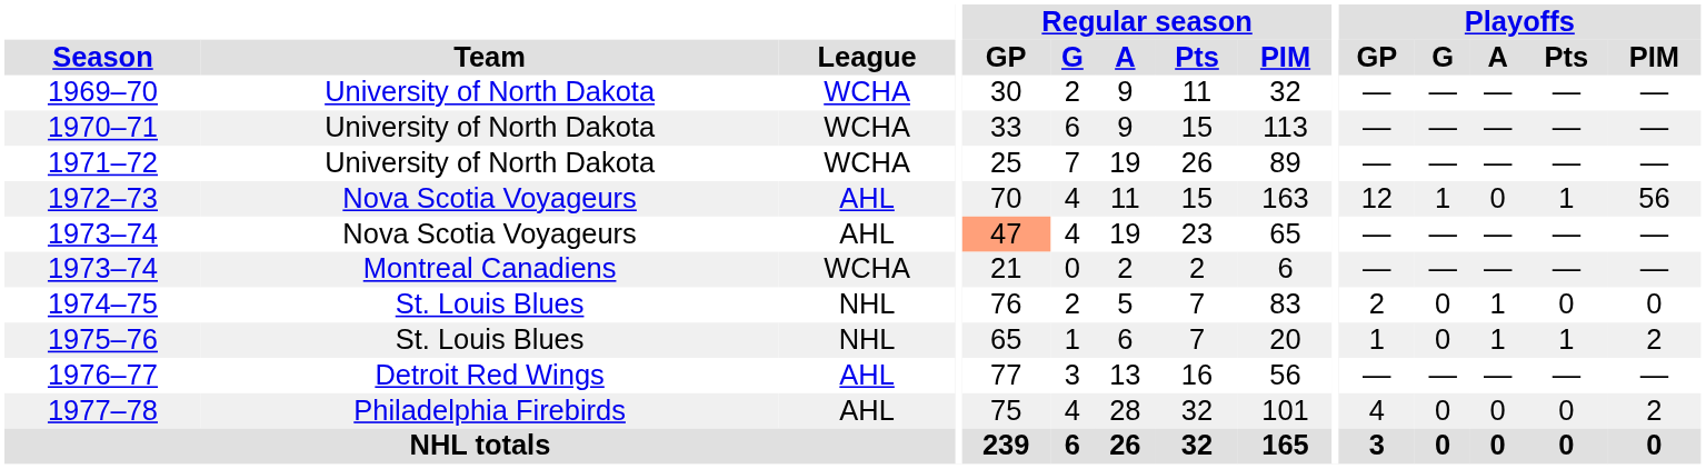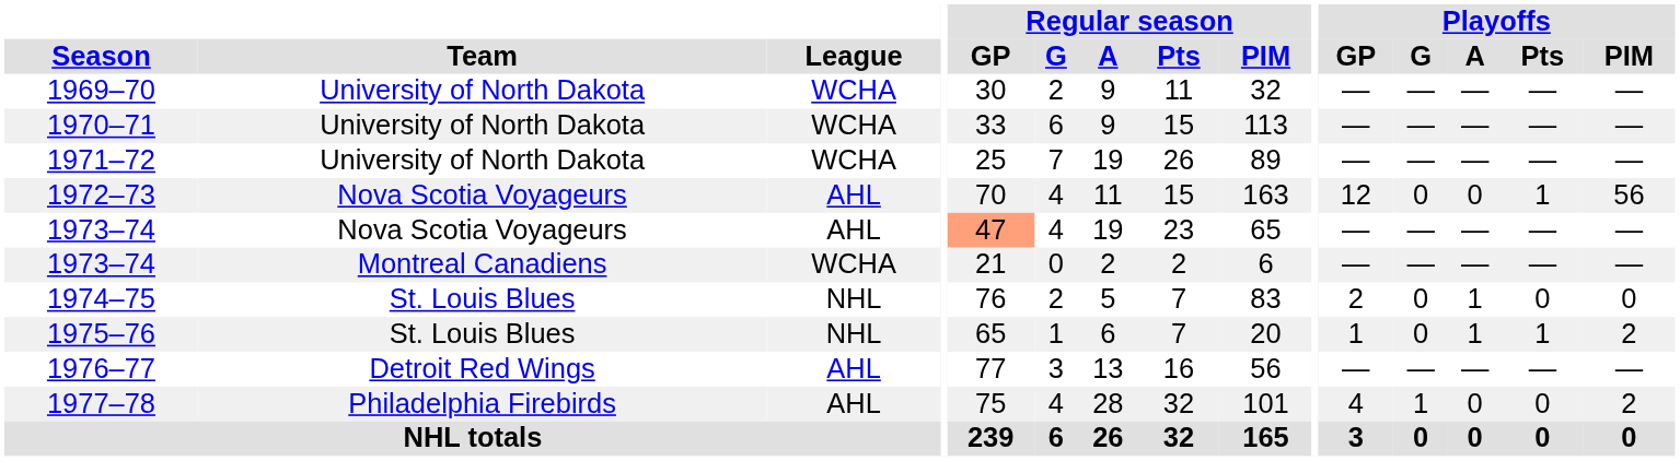1972–73 | Playoffs / G: 1 -> 0
1977–78 | Playoffs / G: 0 -> 1
